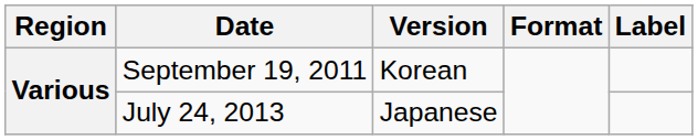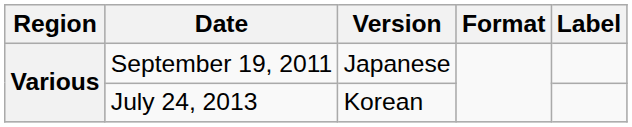September 19, 2011 | Version: Korean -> Japanese
July 24, 2013 | Version: Japanese -> Korean
